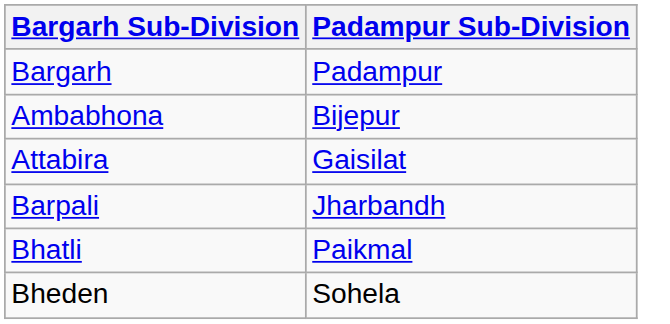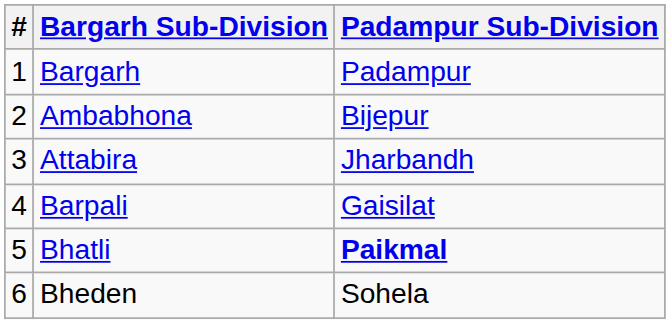+ column: # | 1 | 2 | 3 | 4 | 5 | 6
Attabira | Padampur Sub-Division: Gaisilat -> Jharbandh
Barpali | Padampur Sub-Division: Jharbandh -> Gaisilat
Bhatli | Padampur Sub-Division: normal -> bold
